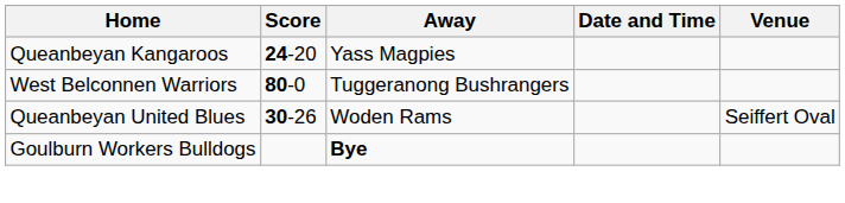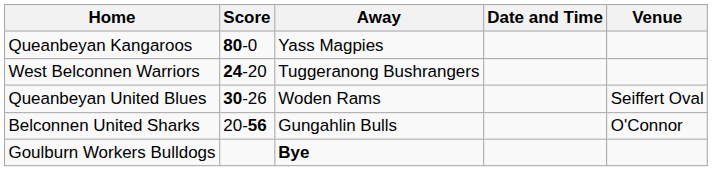Queanbeyan Kangaroos | Score: 24-20 -> 80-0
West Belconnen Warriors | Score: 80-0 -> 24-20
+ row: Belconnen United Sharks | 20-56 | Gungahlin Bulls | O'Connor
